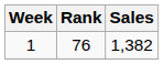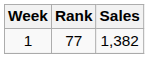1 | Rank: 76 -> 77
